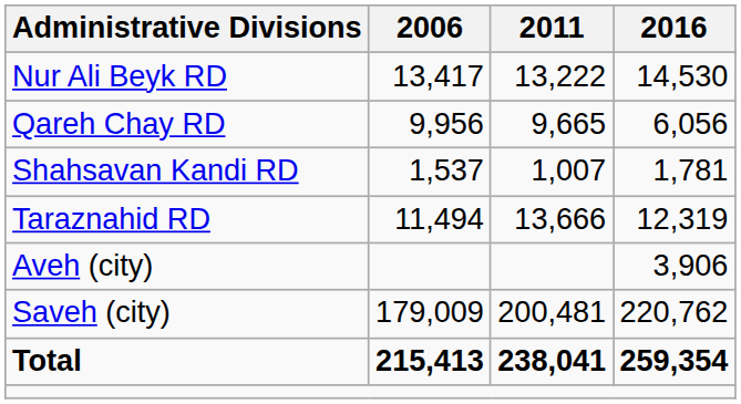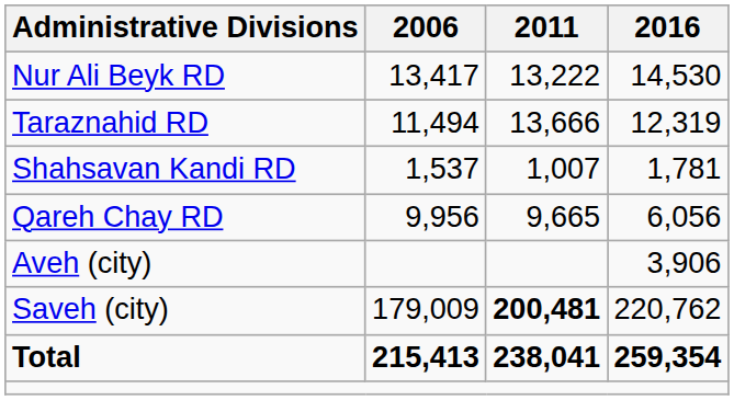rows swapped: Qareh Chay RD <-> Taraznahid RD
Saveh (city) | 2011: normal -> bold
